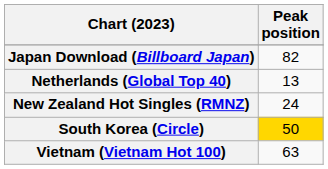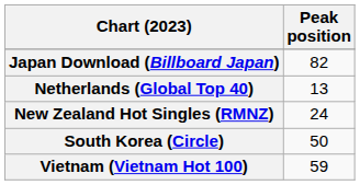South Korea (Circle) | Peak position: gold background -> no background
Vietnam (Vietnam Hot 100) | Peak position: 63 -> 59
